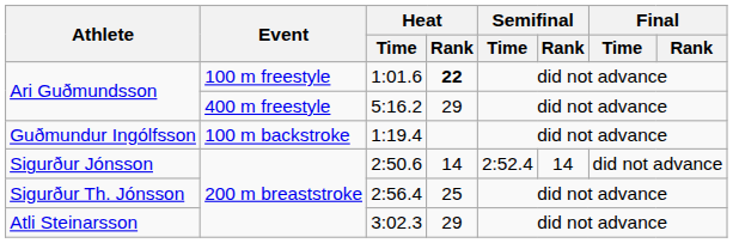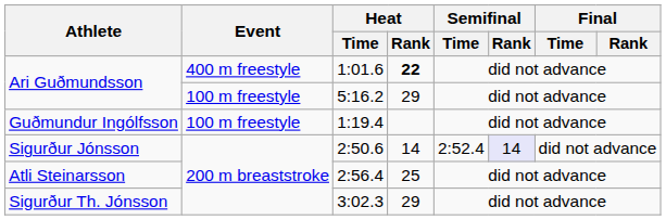1:01.6 | Event: 100 m freestyle -> 400 m freestyle
5:16.2 | Event: 400 m freestyle -> 100 m freestyle
1:19.4 | Event: 100 m backstroke -> 100 m freestyle
2:50.6 | Semifinal / Rank: no background -> lavender background
2:56.4 | Athlete: Sigurður Th. Jónsson -> Atli Steinarsson
3:02.3 | Athlete: Atli Steinarsson -> Sigurður Th. Jónsson
